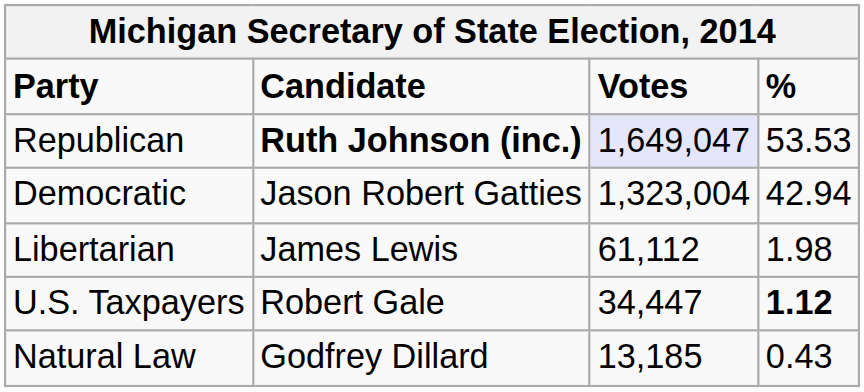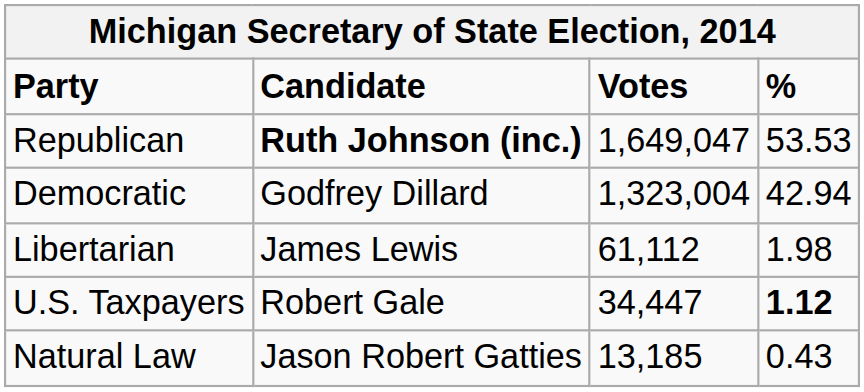Republican | Votes: lavender background -> no background
Democratic | Candidate: Jason Robert Gatties -> Godfrey Dillard
Natural Law | Candidate: Godfrey Dillard -> Jason Robert Gatties
